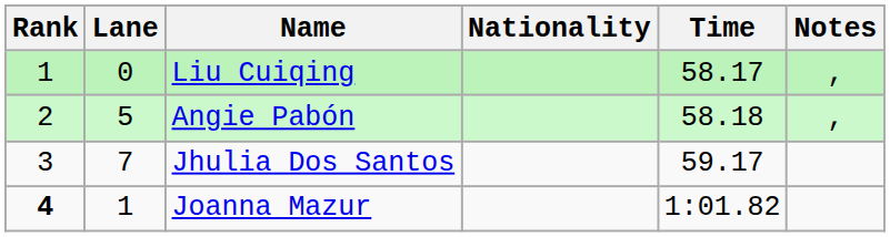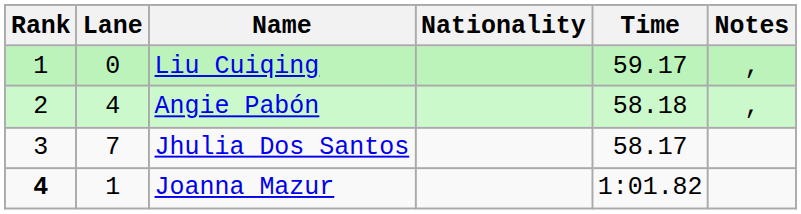Liu Cuiqing | Time: 58.17 -> 59.17
Angie Pabón | Lane: 5 -> 4
Jhulia Dos Santos | Time: 59.17 -> 58.17
